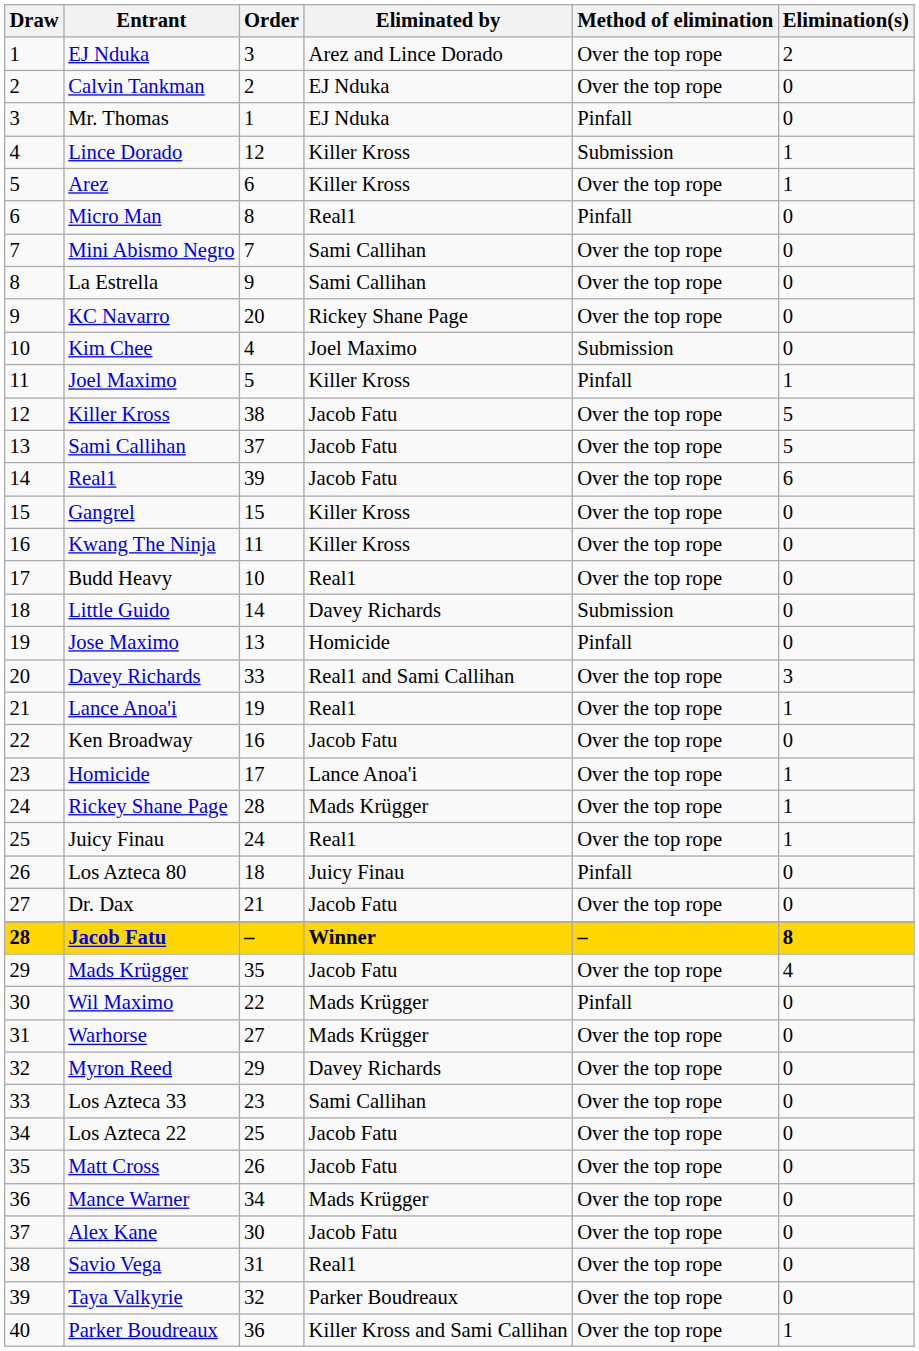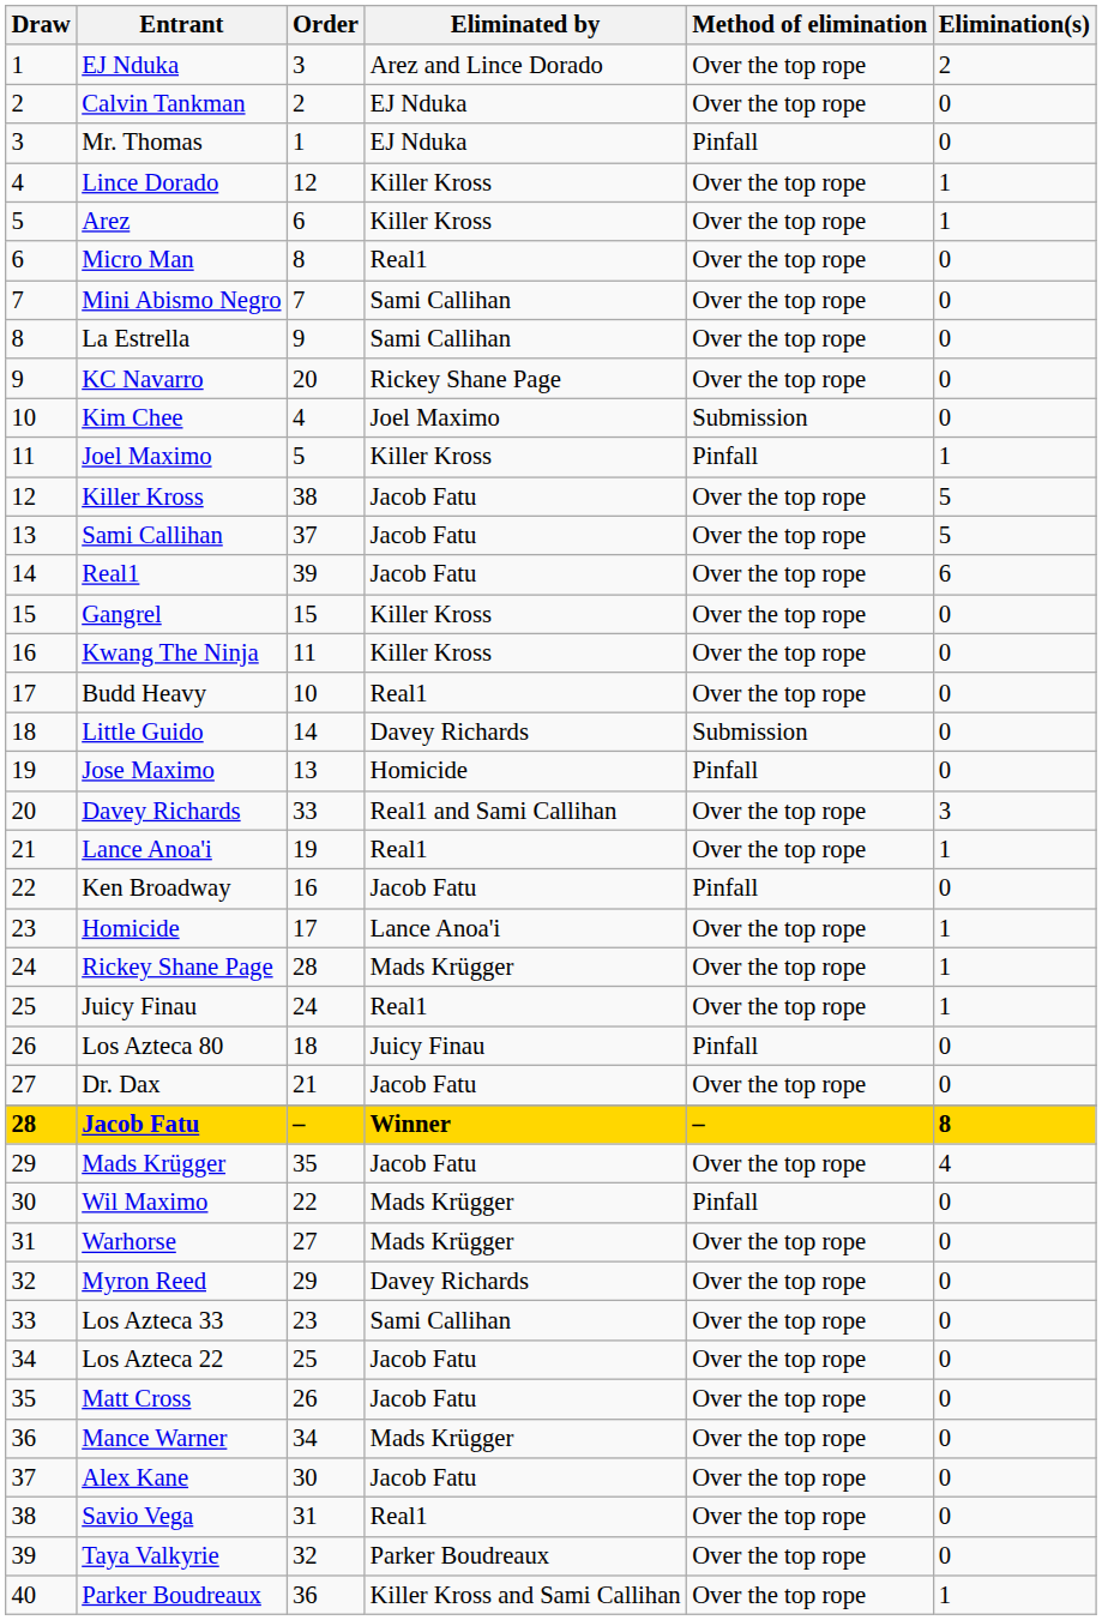Lince Dorado | Method of elimination: Submission -> Over the top rope
Micro Man | Method of elimination: Pinfall -> Over the top rope
Ken Broadway | Method of elimination: Over the top rope -> Pinfall
